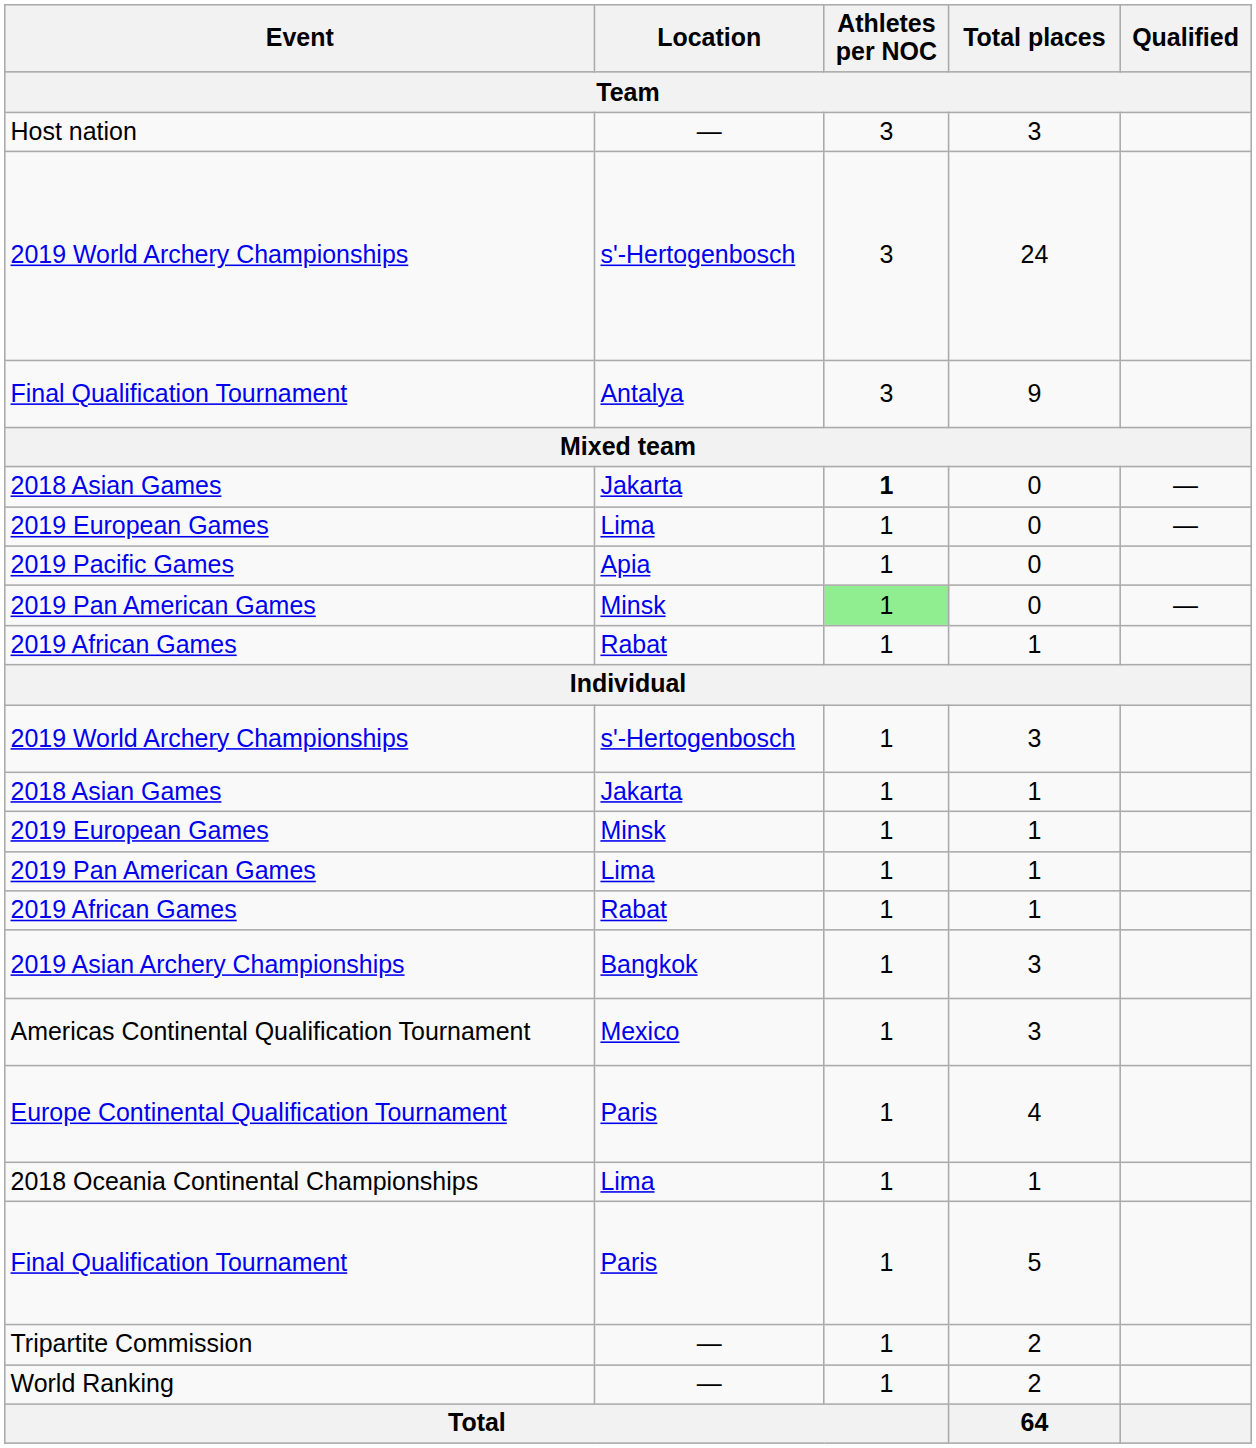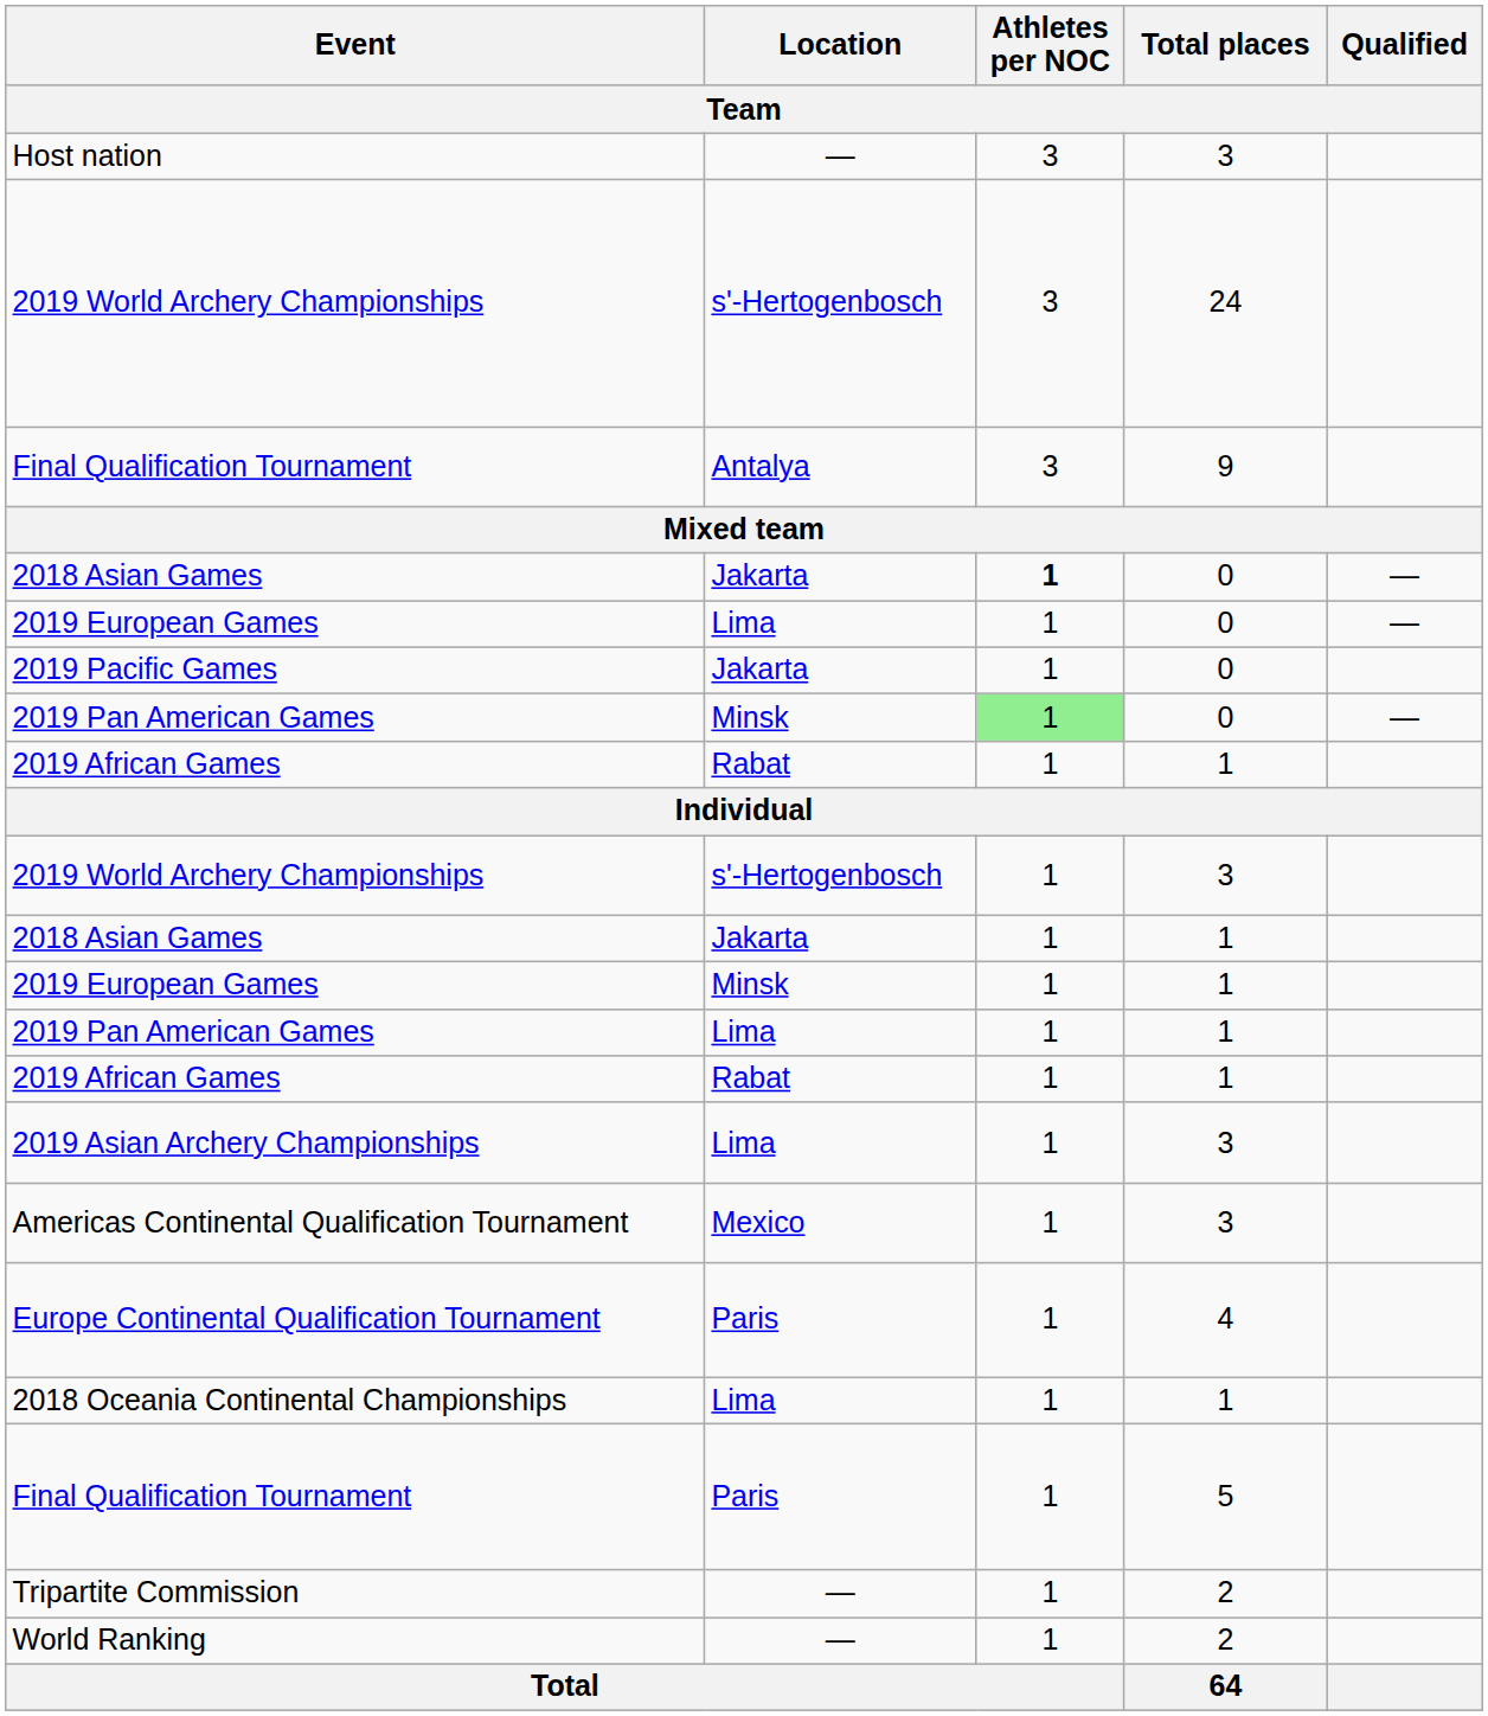2019 Pacific Games | Location: Apia -> Jakarta
2019 Asian Archery Championships | Location: Bangkok -> Lima
